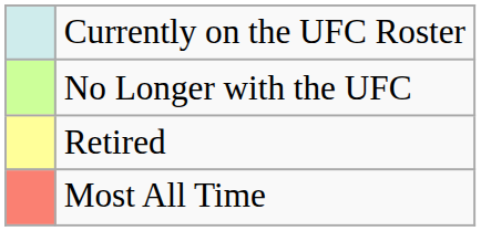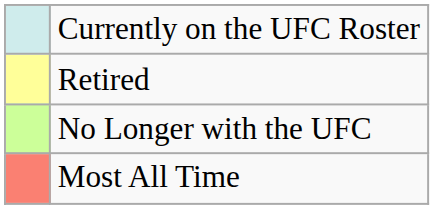rows swapped: No Longer with the UFC <-> Retired
